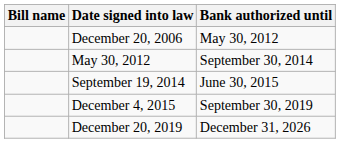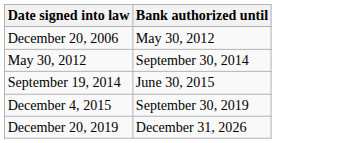- column: Bill name
